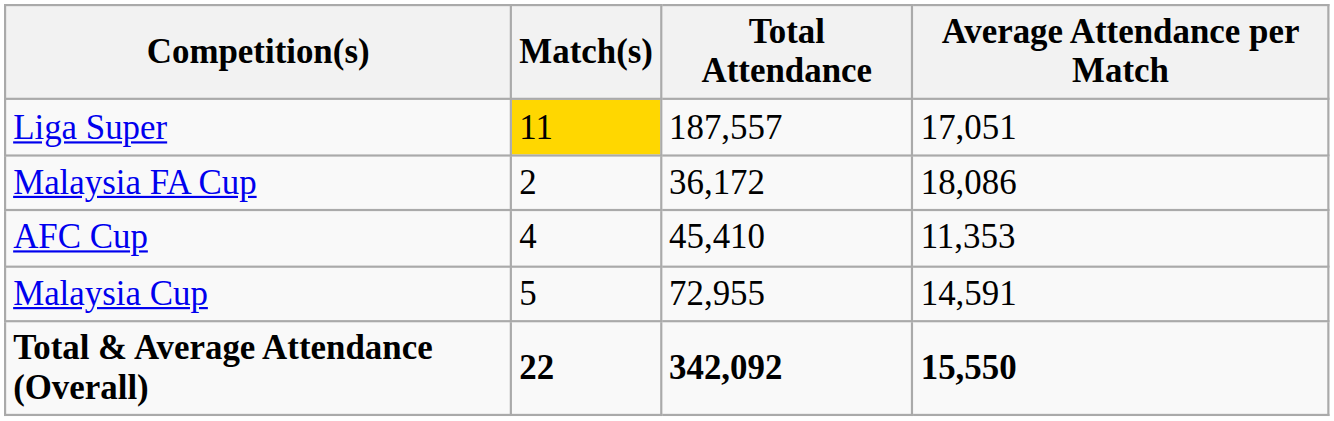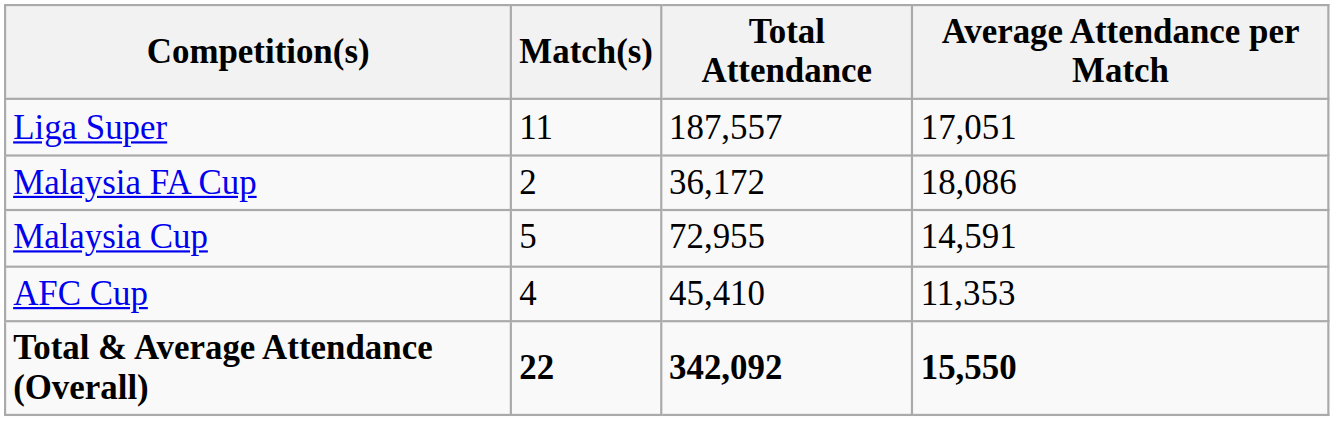Liga Super | Match(s): gold background -> no background
rows swapped: Malaysia Cup <-> AFC Cup
